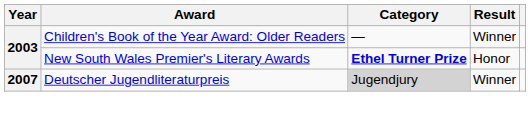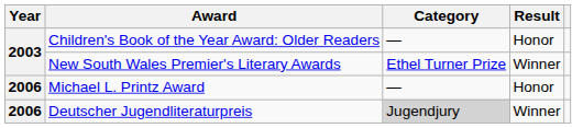Children's Book of the Year Award: Older Readers | Result: Winner -> Honor
New South Wales Premier's Literary Awards | Category: bold -> normal
New South Wales Premier's Literary Awards | Result: Honor -> Winner
+ row: 2006 | Michael L. Printz Award | — | Honor
Deutscher Jugendliteraturpreis | Year: 2007 -> 2006
